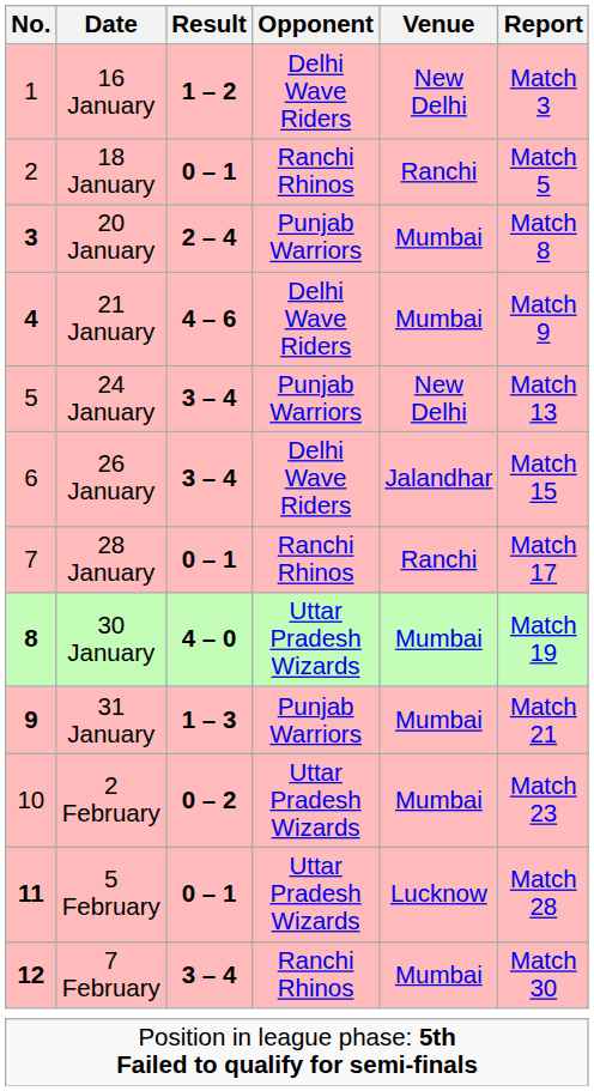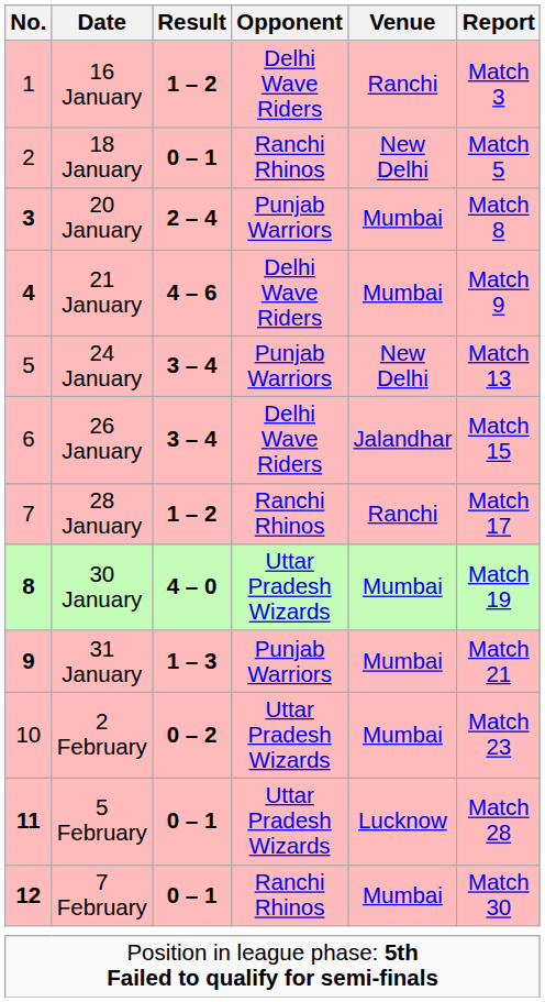16 January | Venue: New Delhi -> Ranchi
18 January | Venue: Ranchi -> New Delhi
28 January | Result: 0 – 1 -> 1 – 2
7 February | Result: 3 – 4 -> 0 – 1
